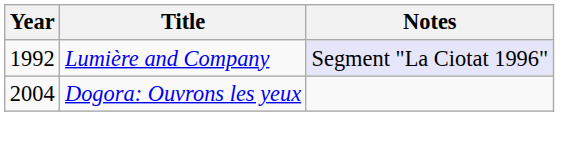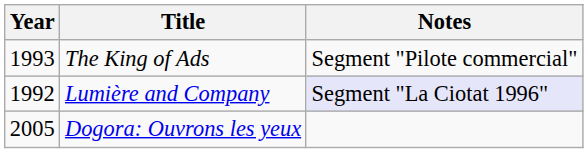+ row: 1993 | The King of Ads | Segment "Pilote commercial"
Dogora: Ouvrons les yeux | Year: 2004 -> 2005
